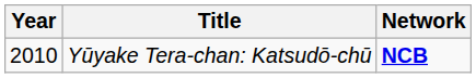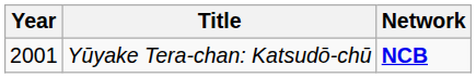Yūyake Tera-chan: Katsudō-chū | Year: 2010 -> 2001
